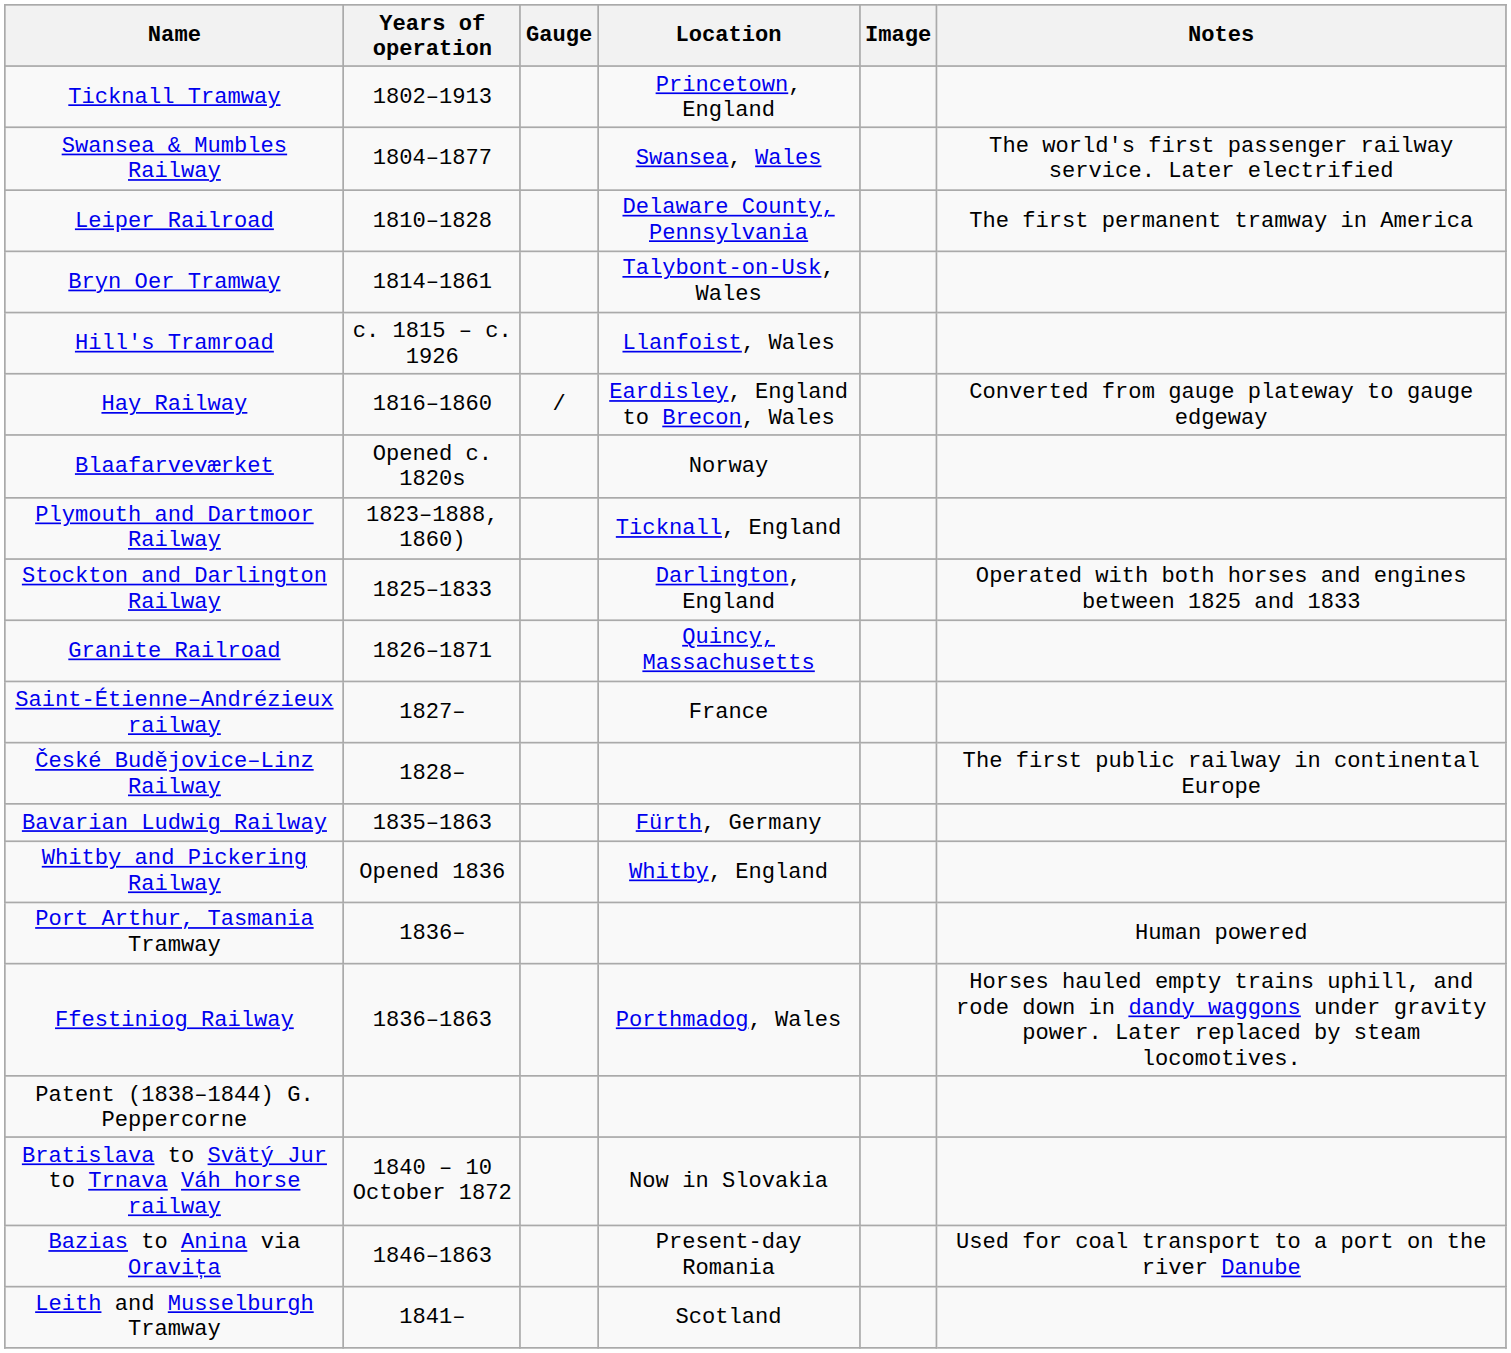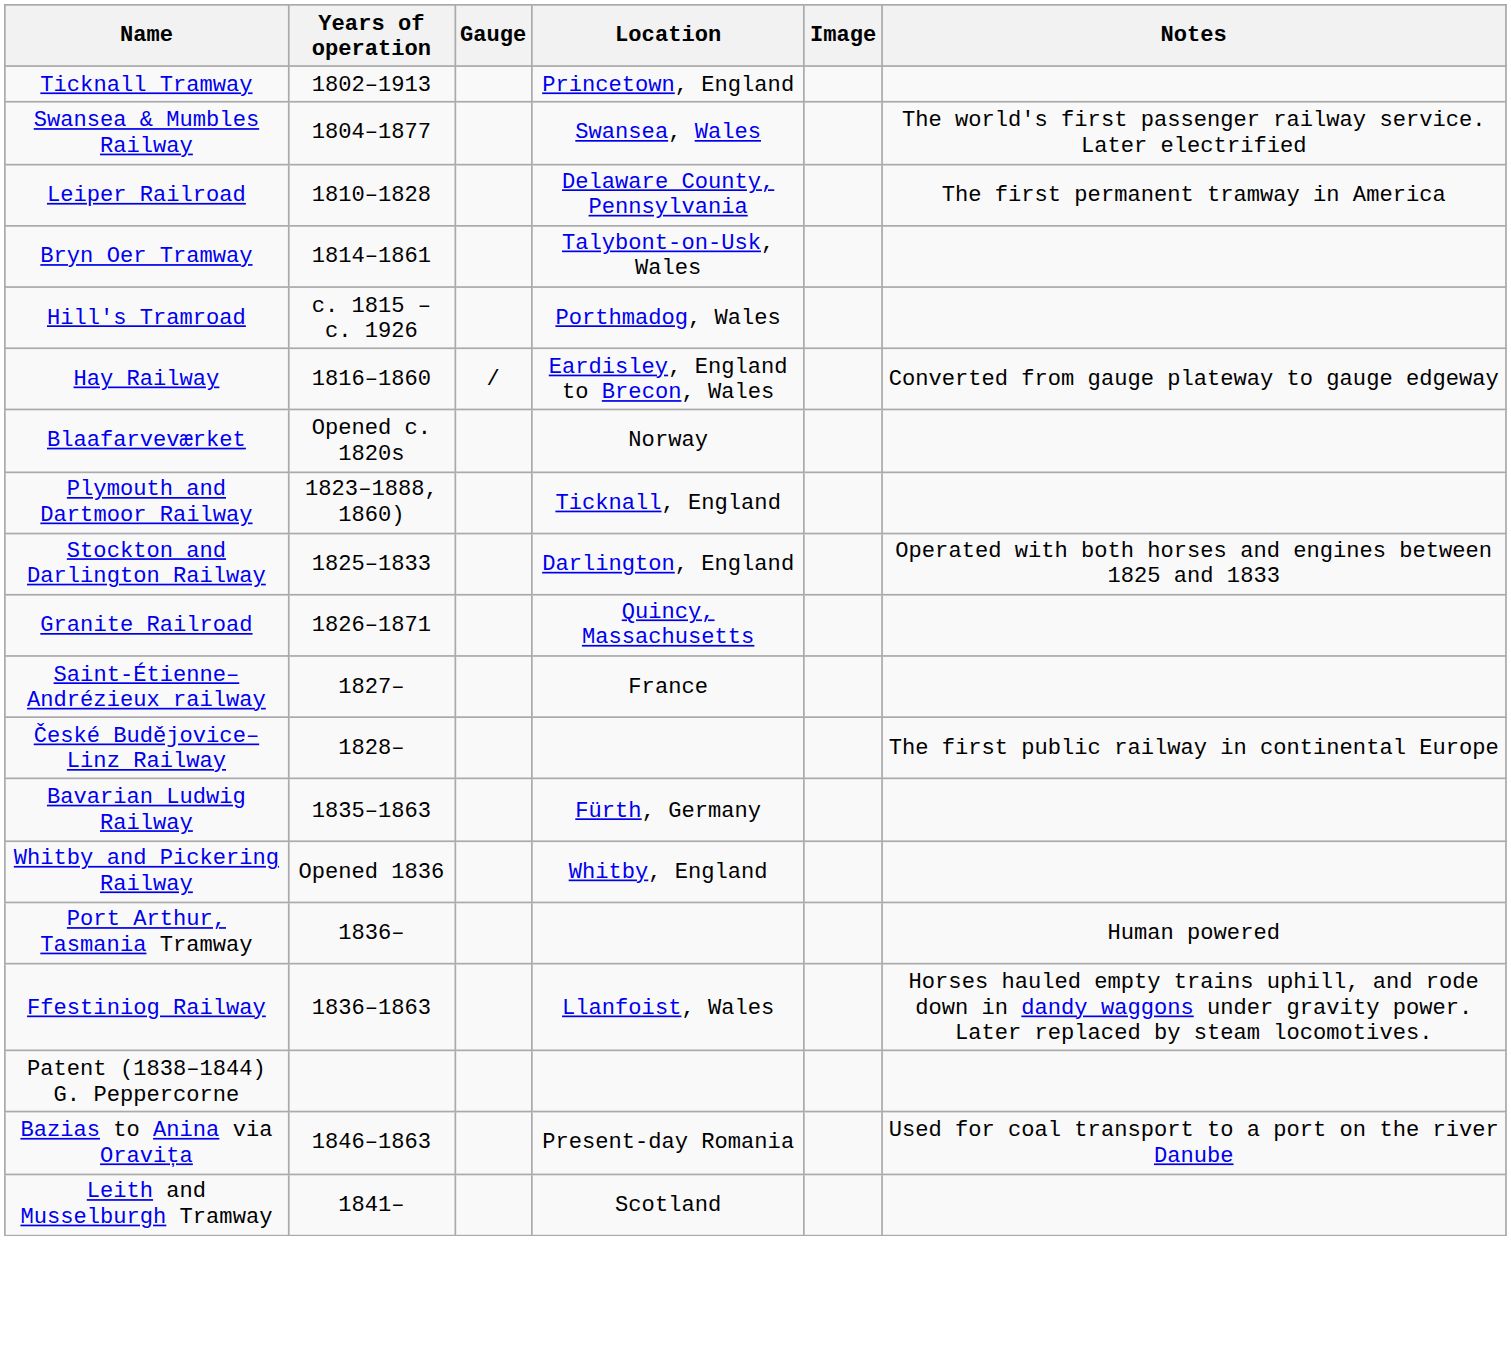Hill's Tramroad | Location: Llanfoist, Wales -> Porthmadog, Wales
Ffestiniog Railway | Location: Porthmadog, Wales -> Llanfoist, Wales
- row: Bratislava to Svätý Jur to Trnava Váh horse railway | 1840 – 10 October 1872 | Now in Slovakia
